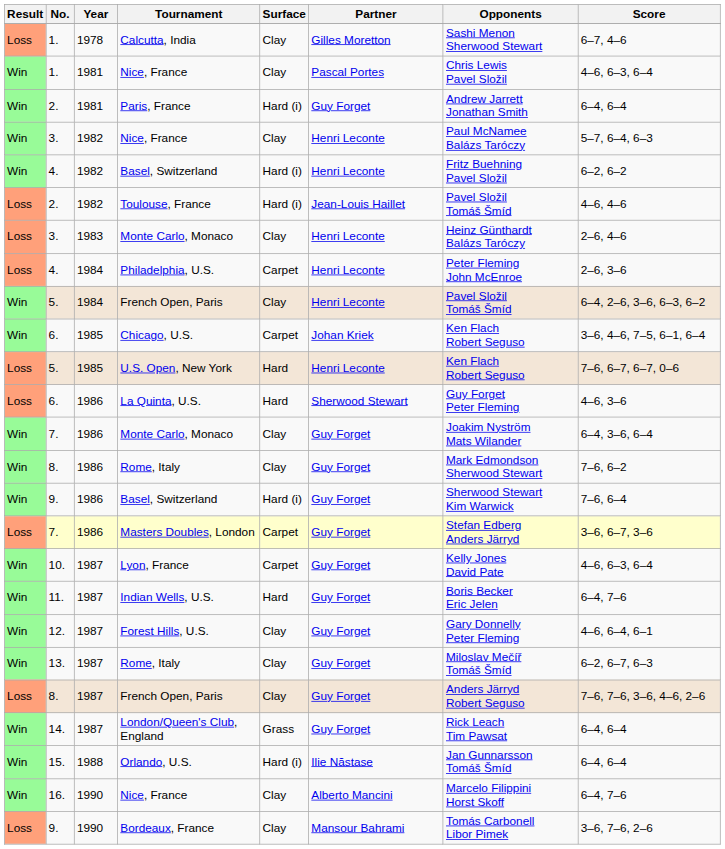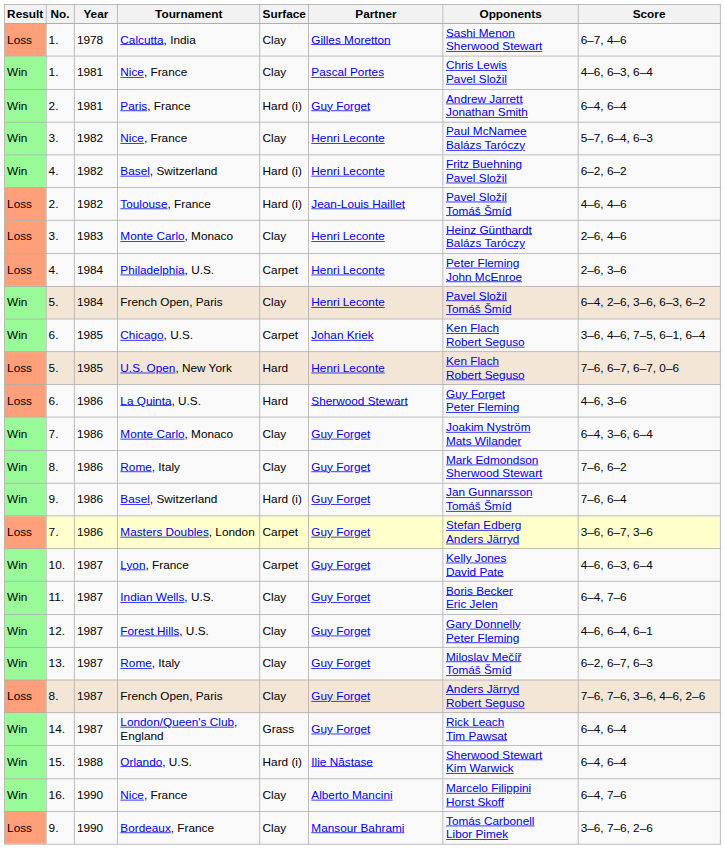9. / Basel, Switzerland | Opponents: Sherwood Stewart Kim Warwick -> Jan Gunnarsson Tomáš Šmíd
Indian Wells, U.S. | Surface: Hard -> Clay
Orlando, U.S. | Opponents: Jan Gunnarsson Tomáš Šmíd -> Sherwood Stewart Kim Warwick
